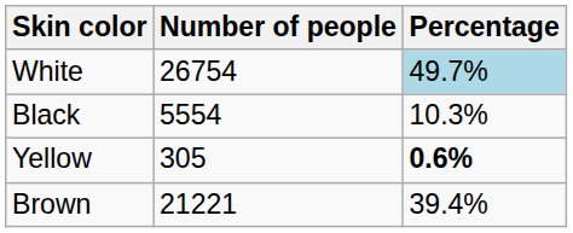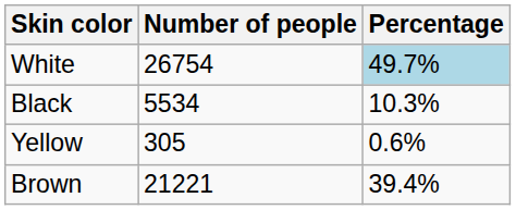Black | Number of people: 5554 -> 5534
Yellow | Percentage: bold -> normal
